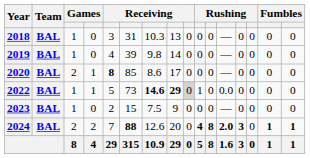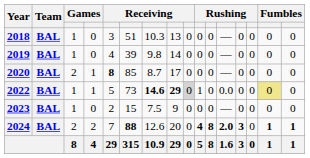2018 | column 6: 31 -> 51
2020 | column 7: 8.6 -> 8.7
2022 | column 15: no background -> khaki background
